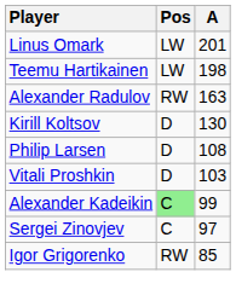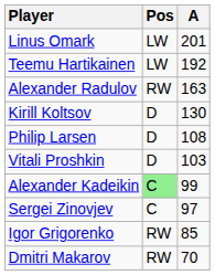Teemu Hartikainen | A: 198 -> 192
+ row: Dmitri Makarov | RW | 70
